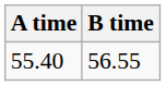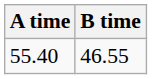55.40 | B time: 56.55 -> 46.55
